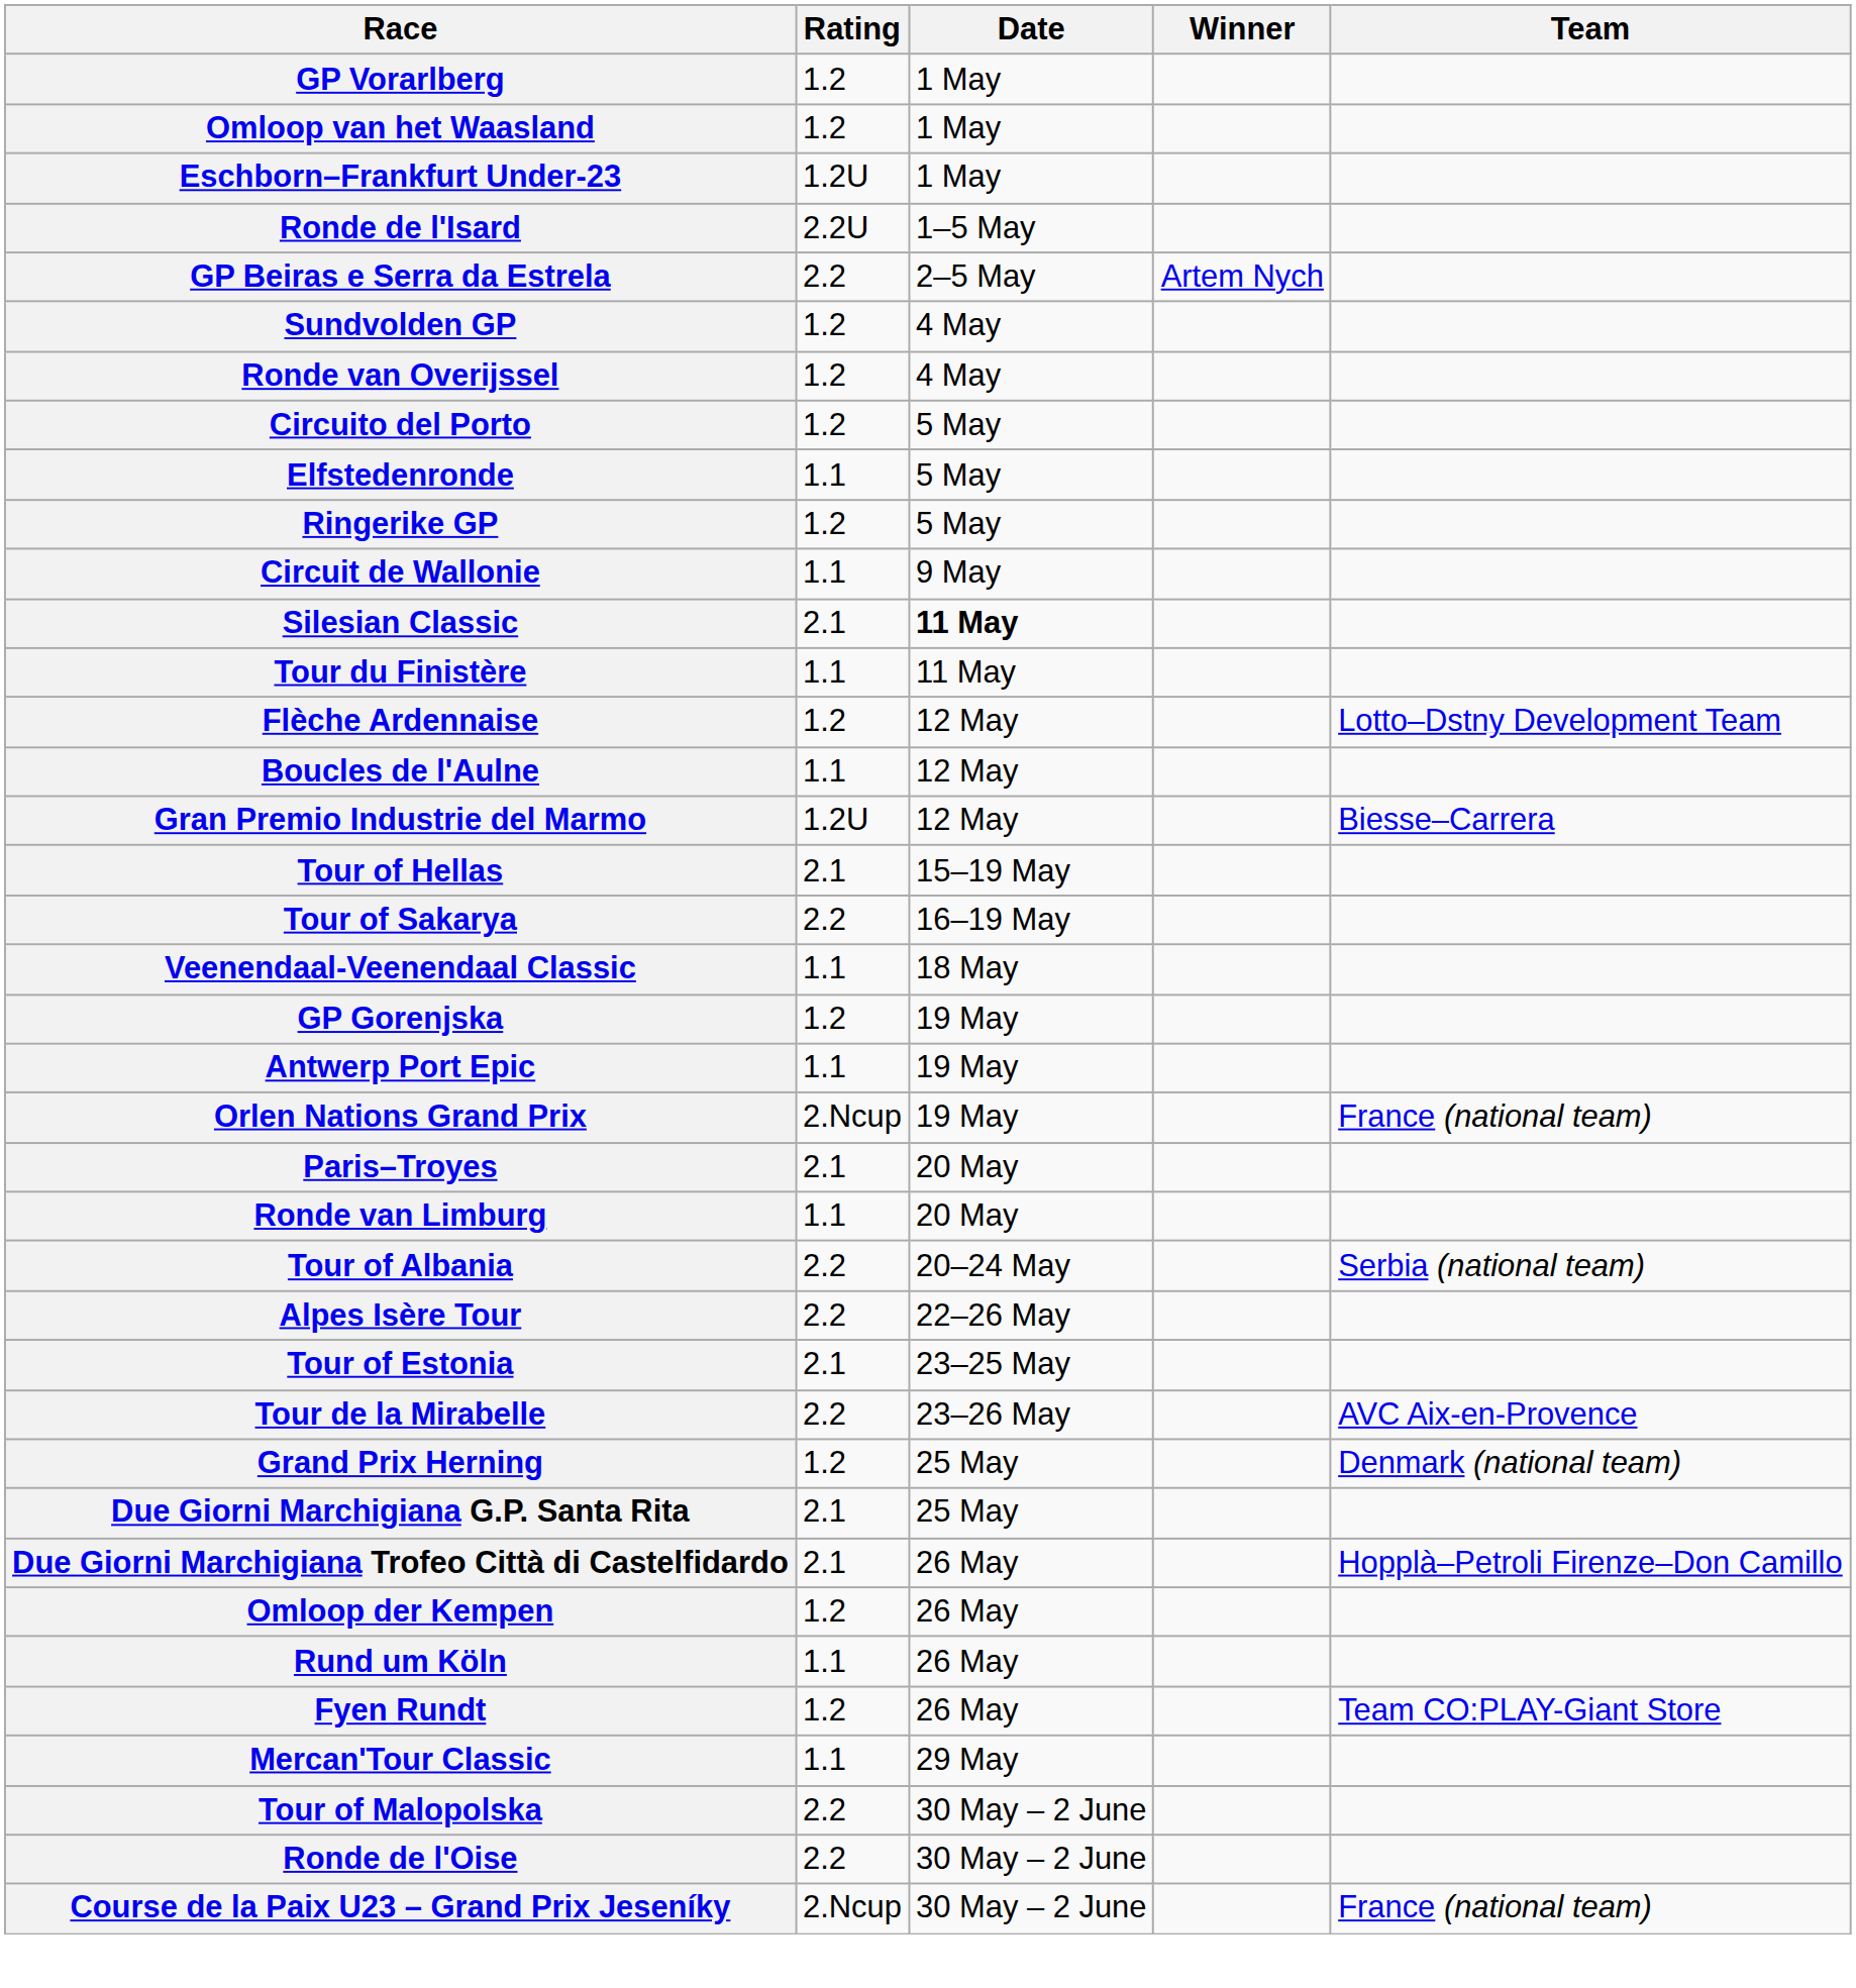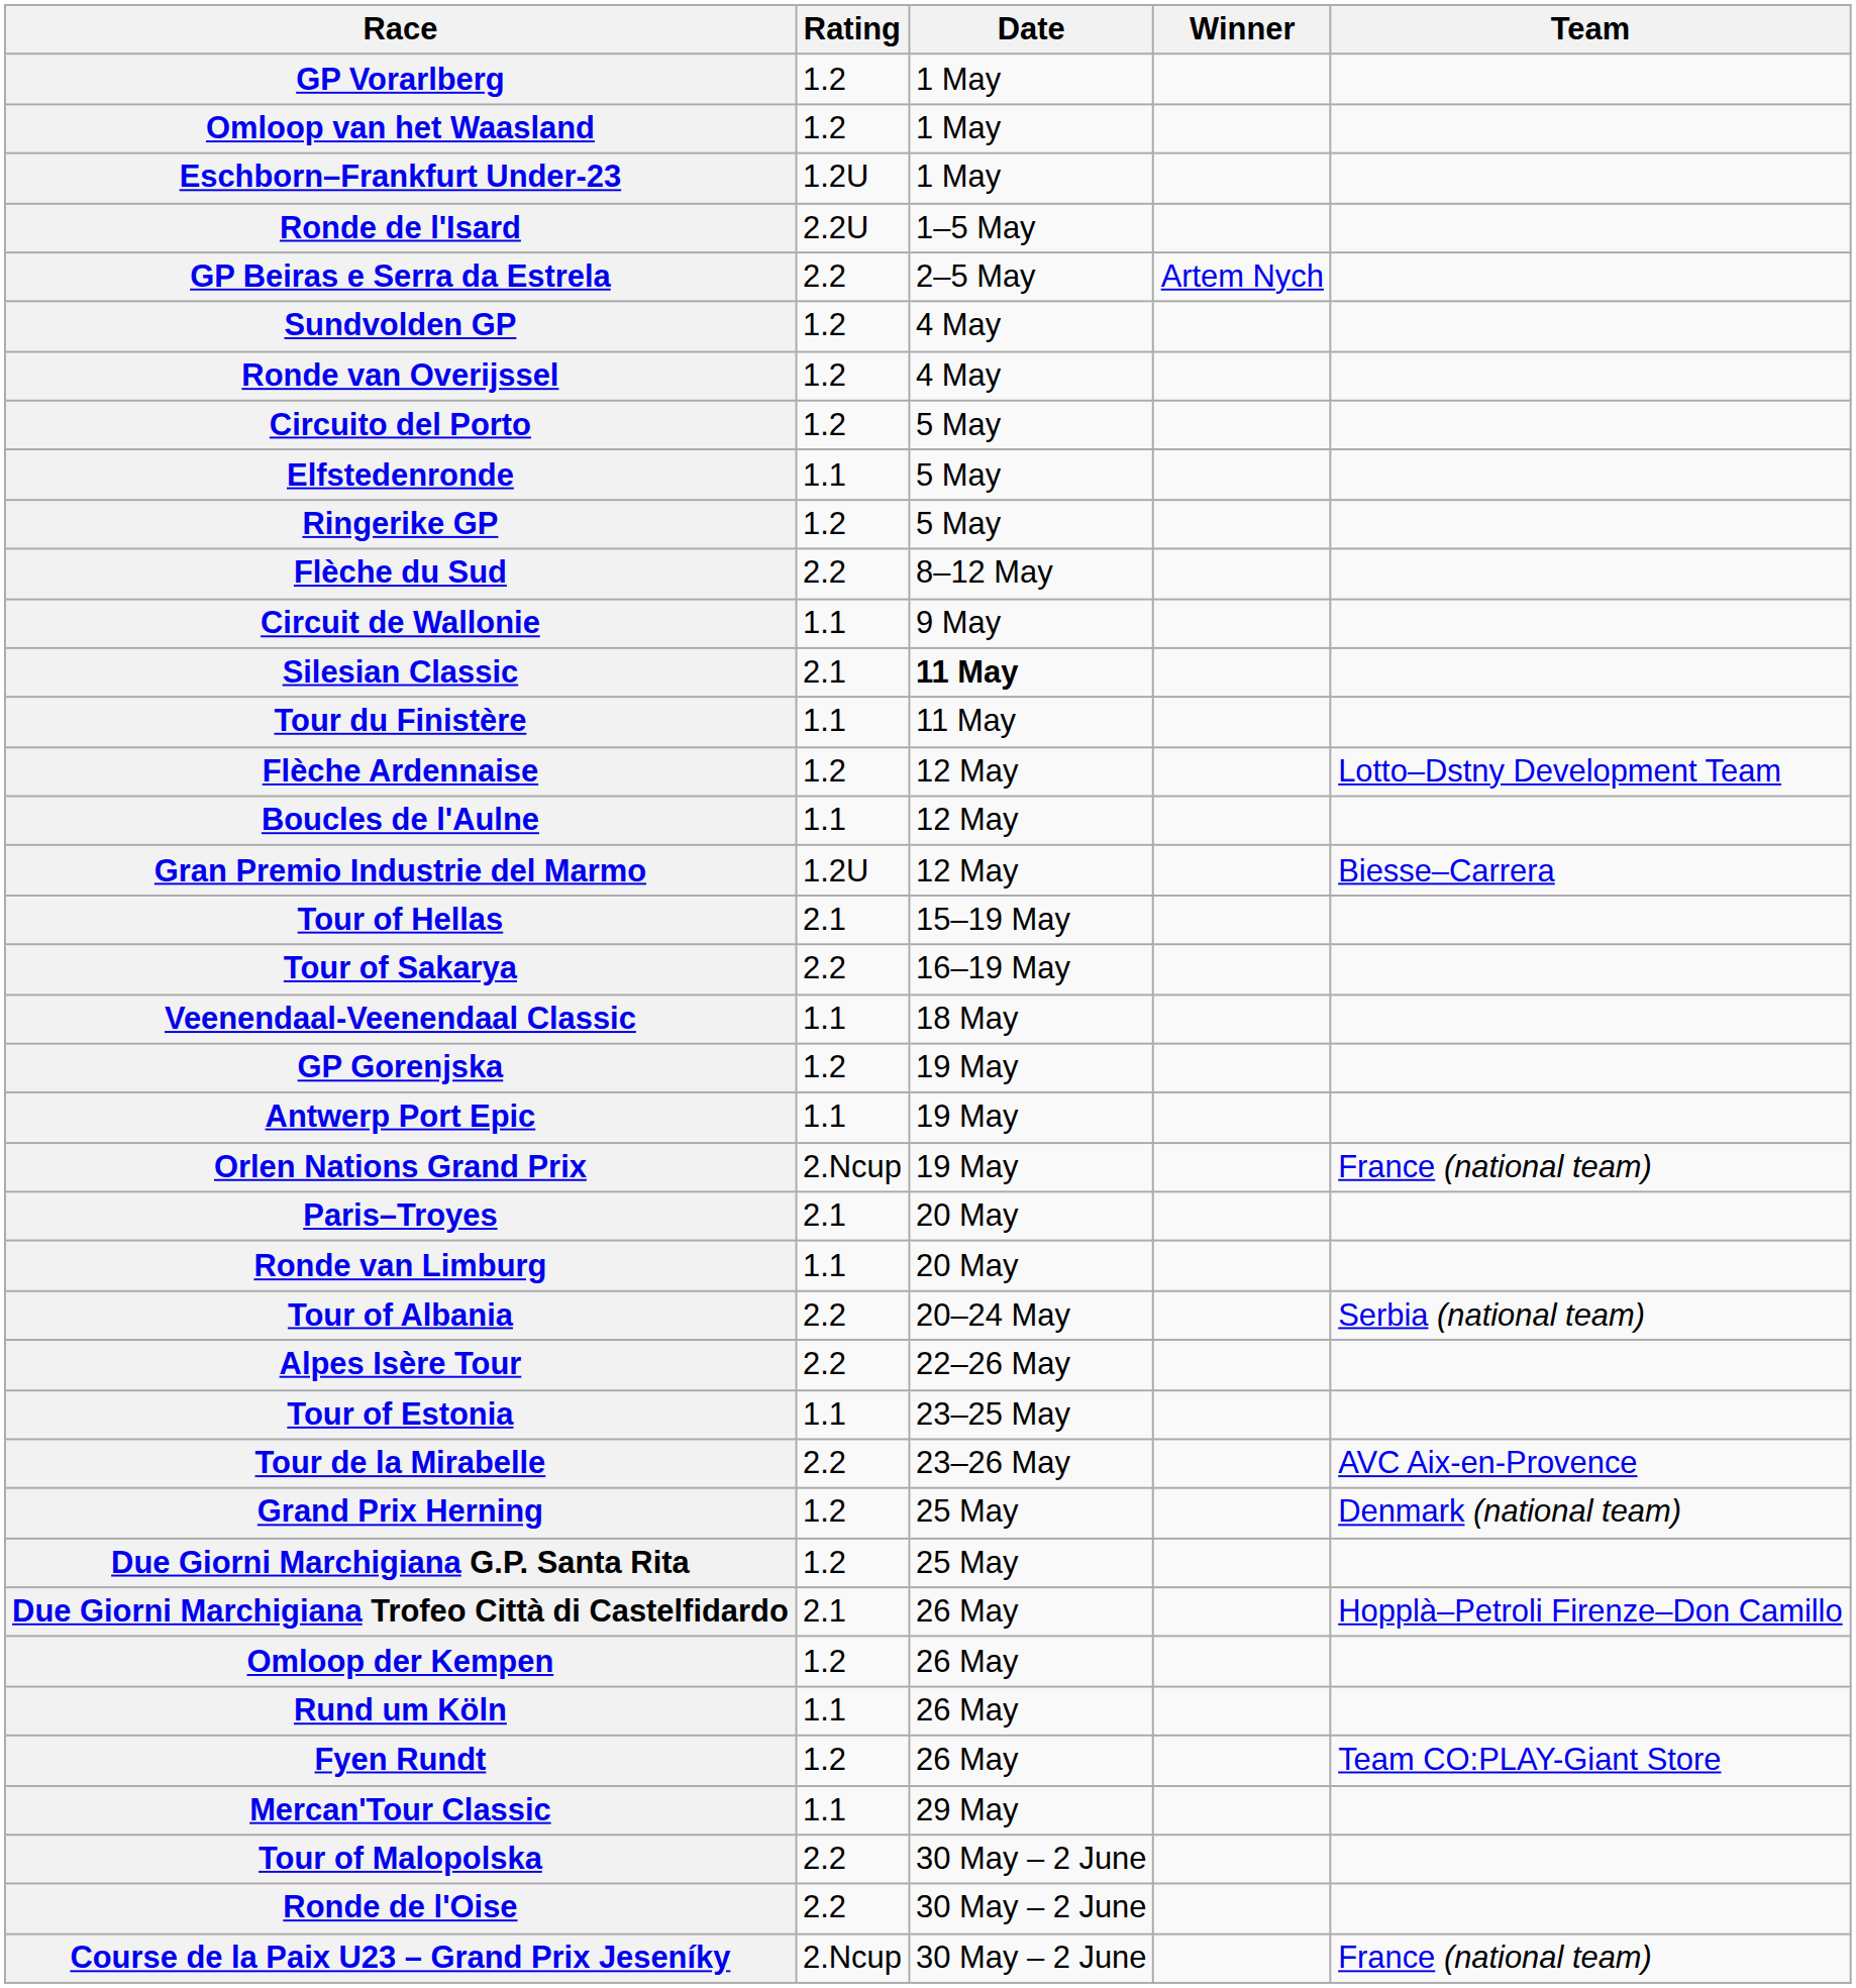+ row: Flèche du Sud | 2.2 | 8–12 May
Tour of Estonia | Rating: 2.1 -> 1.1
Due Giorni Marchigiana G.P. Santa Rita | Rating: 2.1 -> 1.2
